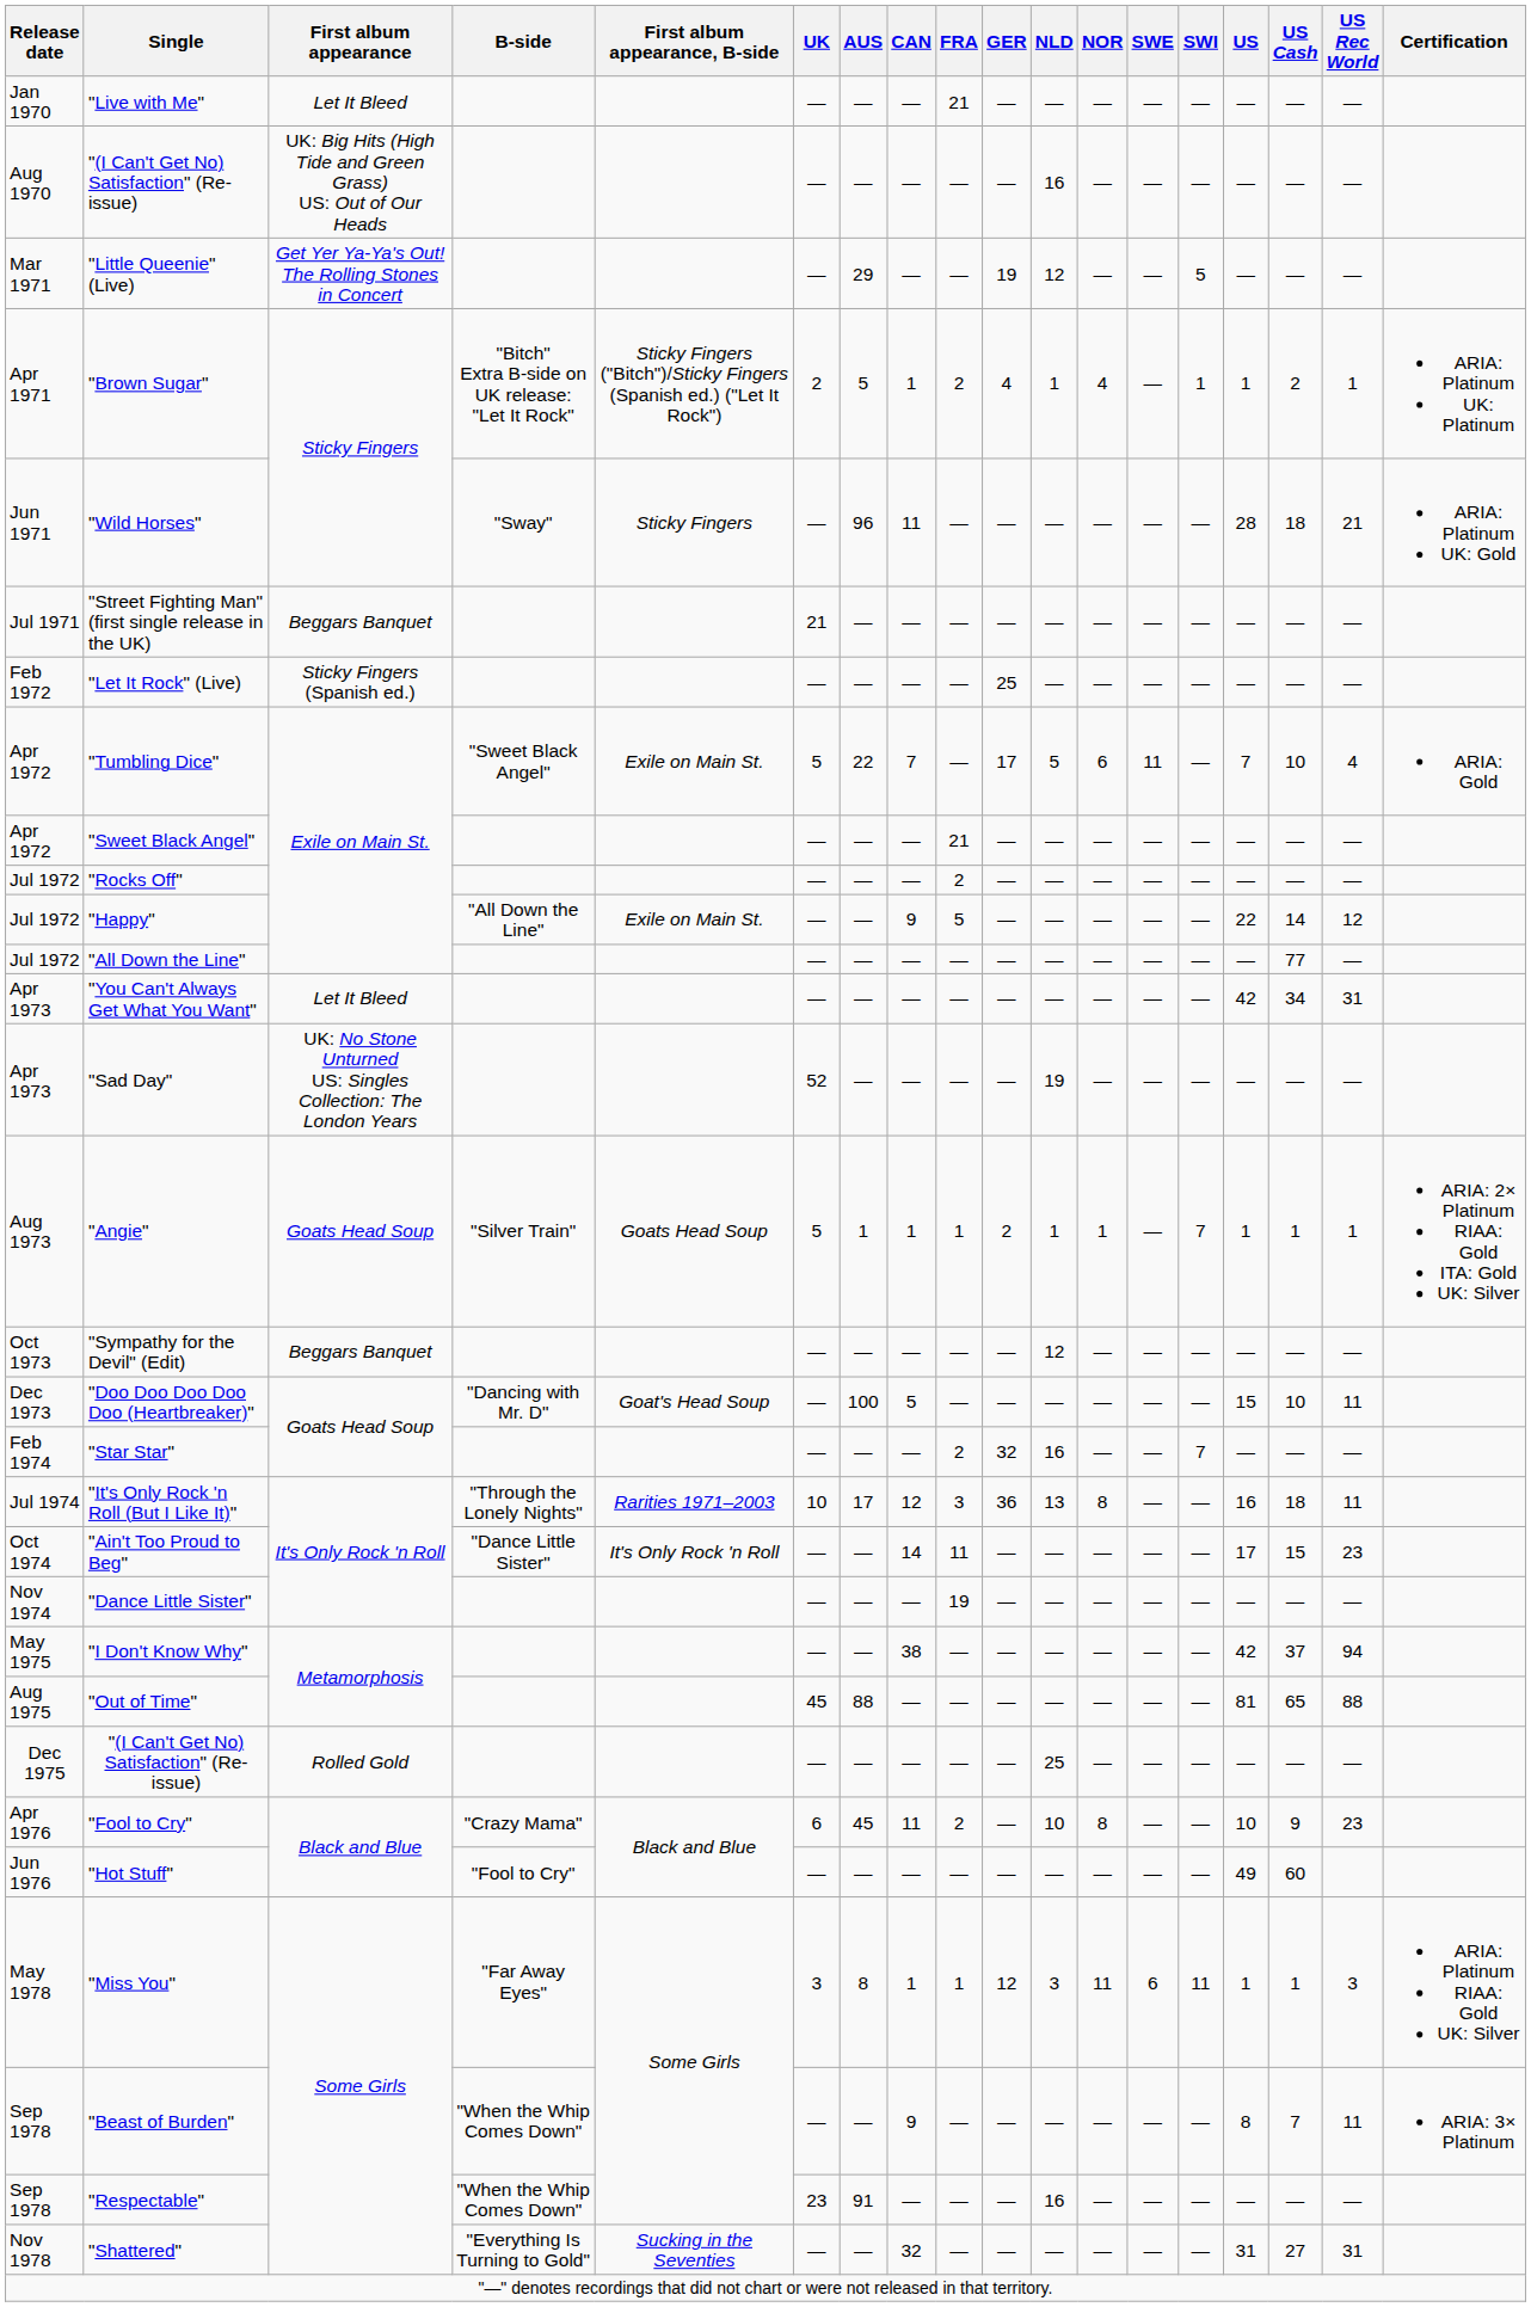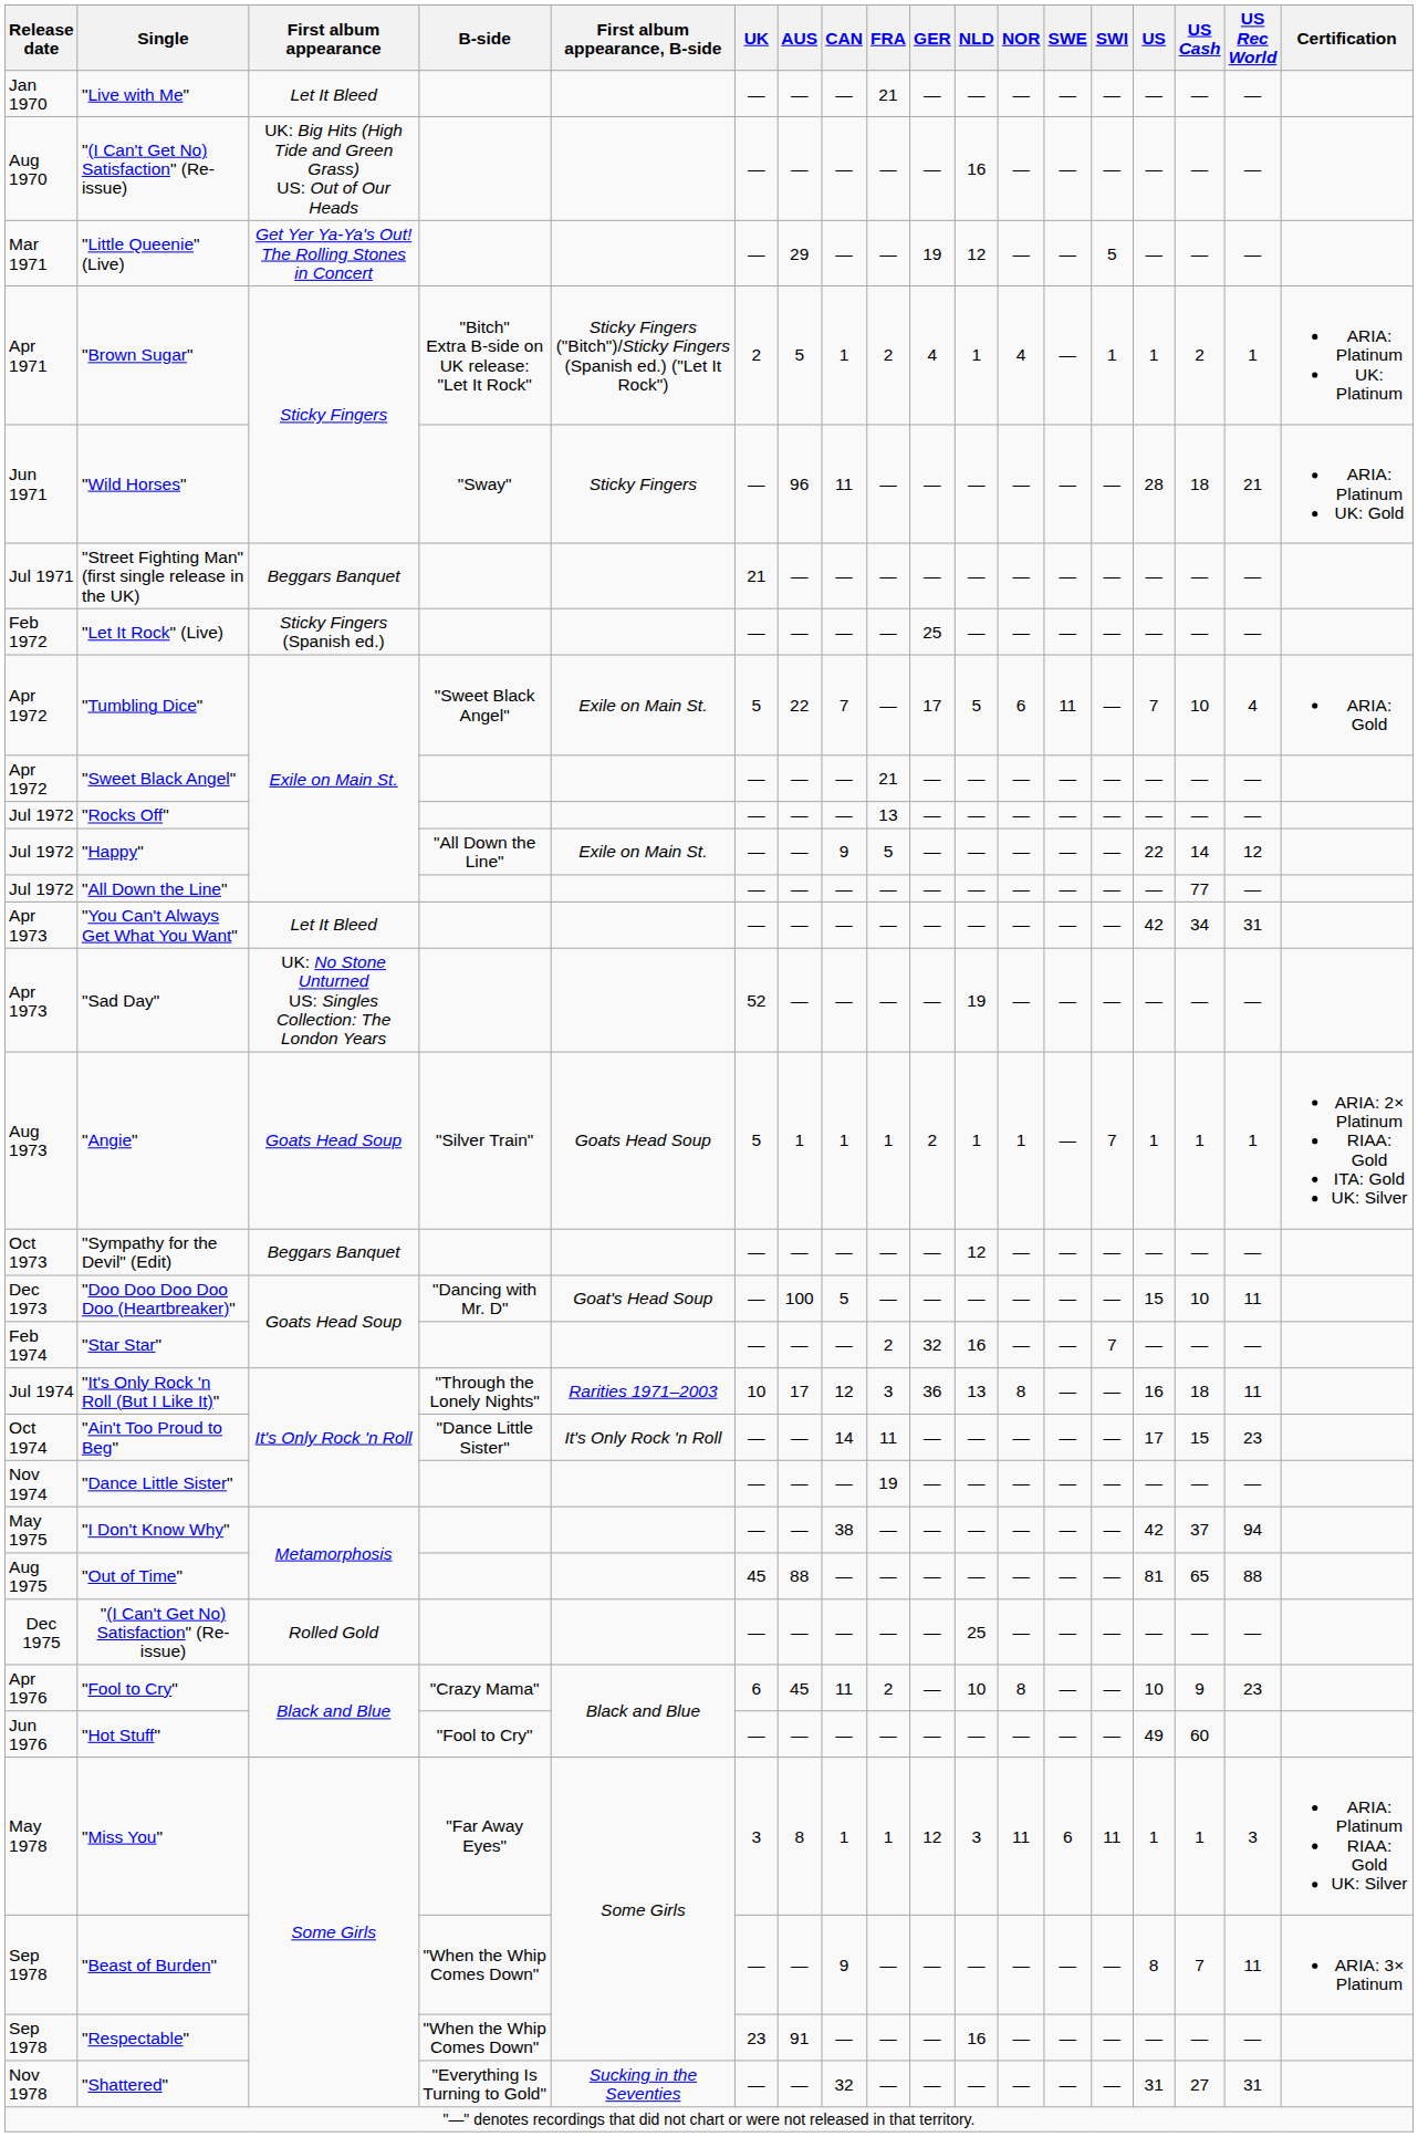"Rocks Off" | FRA: 2 -> 13
